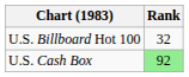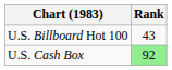U.S. Billboard Hot 100 | Rank: 32 -> 43
